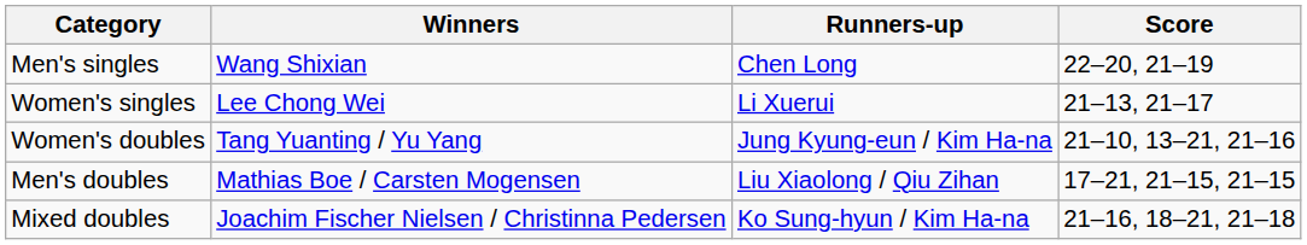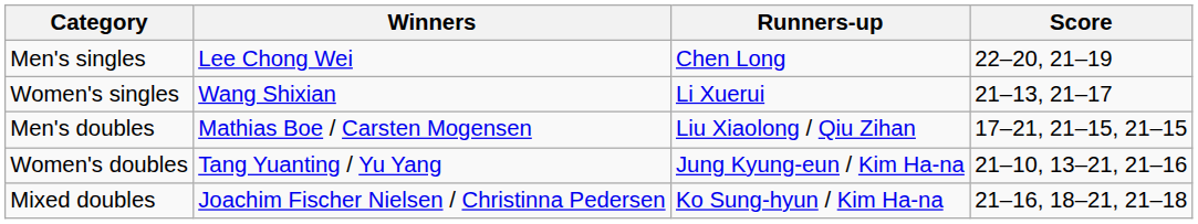Men's singles | Winners: Wang Shixian -> Lee Chong Wei
Women's singles | Winners: Lee Chong Wei -> Wang Shixian
rows swapped: Men's doubles <-> Women's doubles
